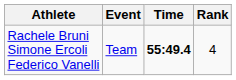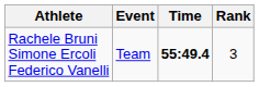Rachele Bruni Simone Ercoli Federico Vanelli | Rank: 4 -> 3
